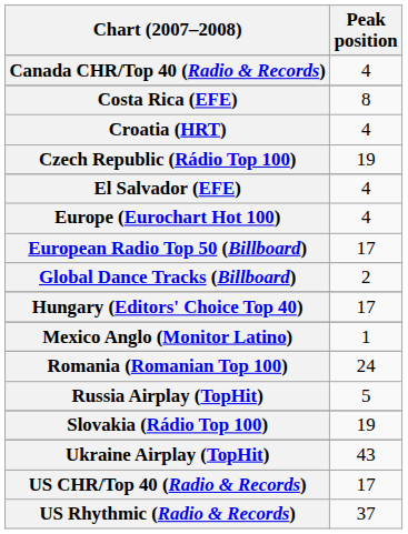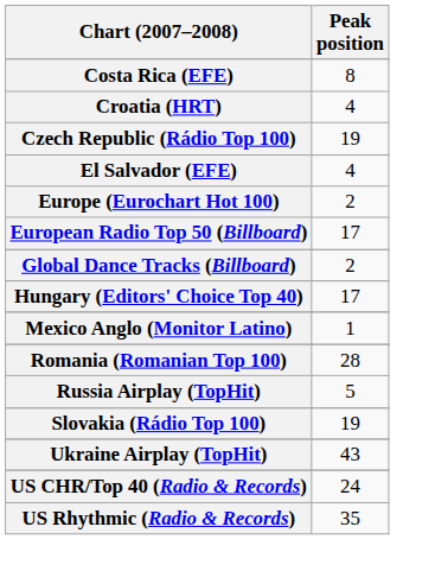- row: Canada CHR/Top 40 (Radio & Records) | 4
Europe (Eurochart Hot 100) | Peak position: 4 -> 2
Romania (Romanian Top 100) | Peak position: 24 -> 28
US CHR/Top 40 (Radio & Records) | Peak position: 17 -> 24
US Rhythmic (Radio & Records) | Peak position: 37 -> 35
